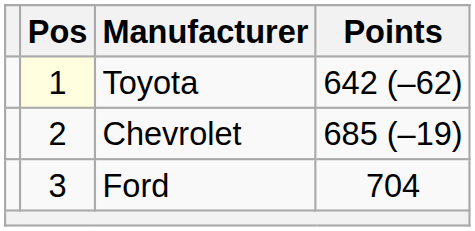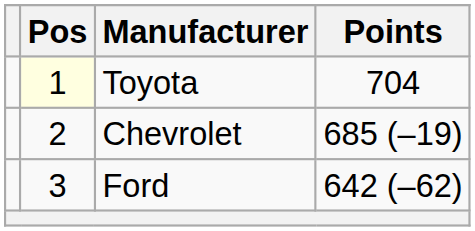Toyota | Points: 642 (–62) -> 704
Ford | Points: 704 -> 642 (–62)
